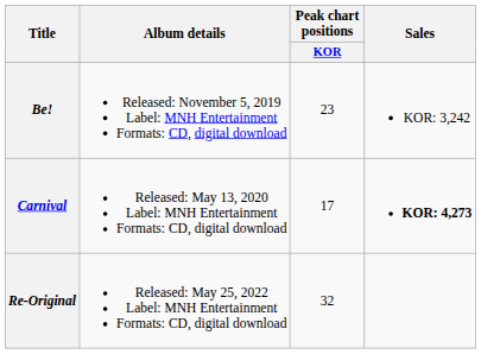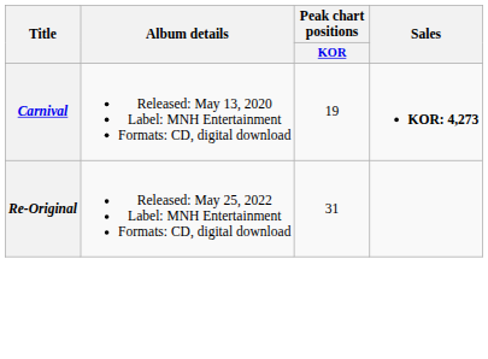- row: Be! | Released: November 5, 2019 Label: MNH Entertainment Formats: CD, digital download | 23 | KOR: 3,242
Carnival | Peak chart positions / KOR: 17 -> 19
Re-Original | Peak chart positions / KOR: 32 -> 31
